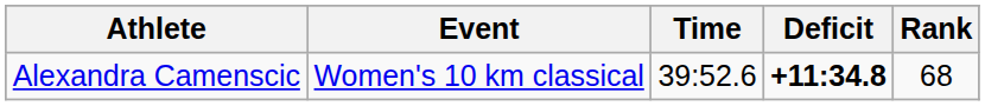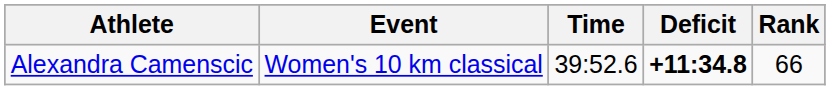Alexandra Camenscic | Rank: 68 -> 66
